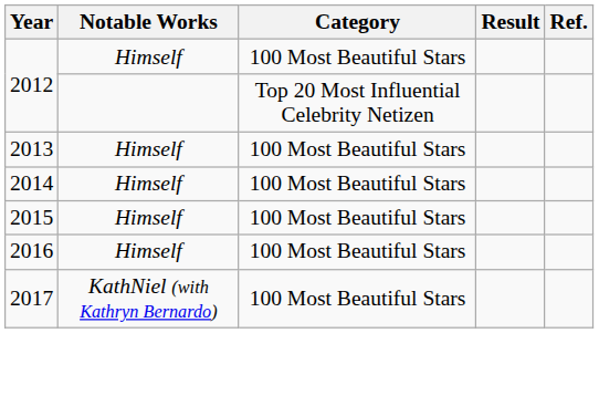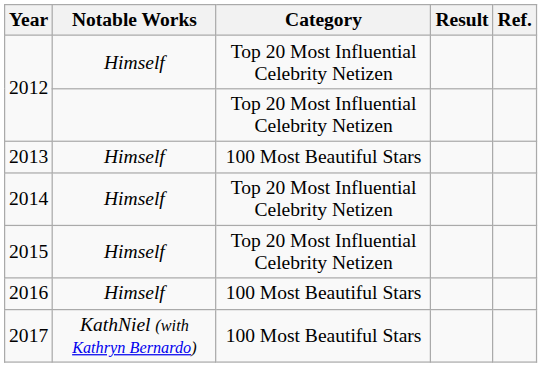2012 / Himself | Category: 100 Most Beautiful Stars -> Top 20 Most Influential Celebrity Netizen
2014 | Category: 100 Most Beautiful Stars -> Top 20 Most Influential Celebrity Netizen
2015 | Category: 100 Most Beautiful Stars -> Top 20 Most Influential Celebrity Netizen
